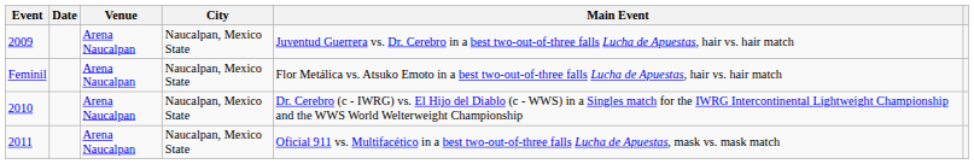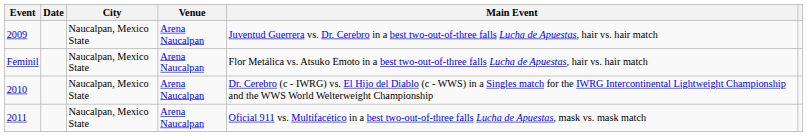columns swapped: City <-> Venue
